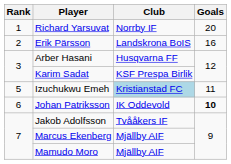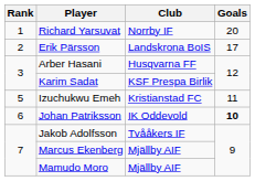Erik Pärsson | Goals: 16 -> 17
Izuchukwu Emeh | Club: lightblue background -> no background
